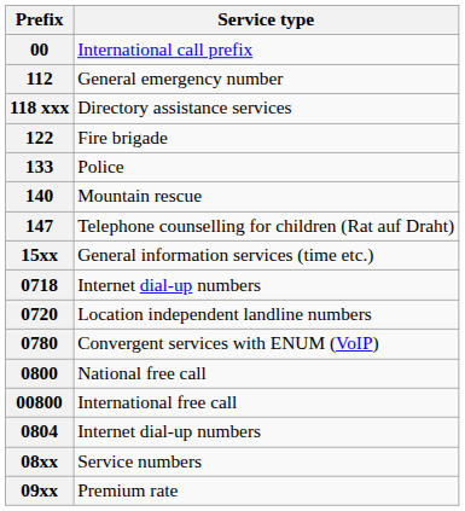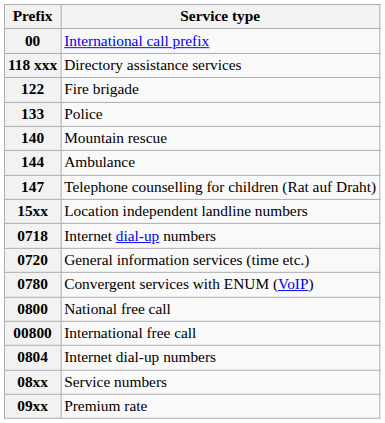- row: 112 | General emergency number
+ row: 144 | Ambulance
15xx | Service type: General information services (time etc.) -> Location independent landline numbers
0720 | Service type: Location independent landline numbers -> General information services (time etc.)
